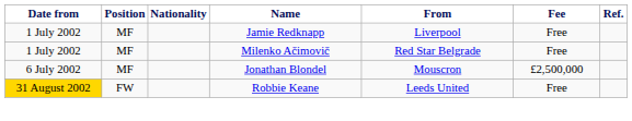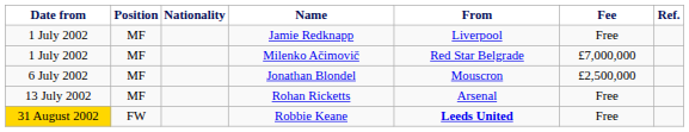Milenko Ačimovič | Fee: Free -> £7,000,000
+ row: 13 July 2002 | MF | Rohan Ricketts | Arsenal | Free
Robbie Keane | From: normal -> bold
